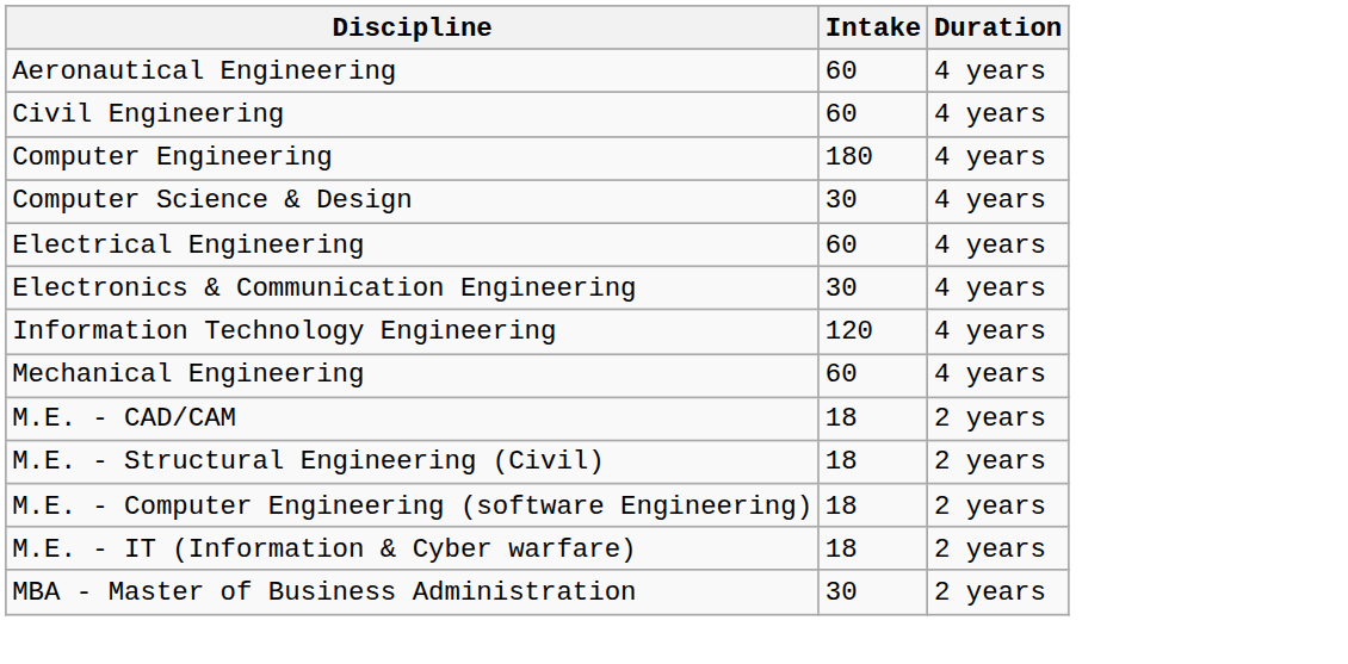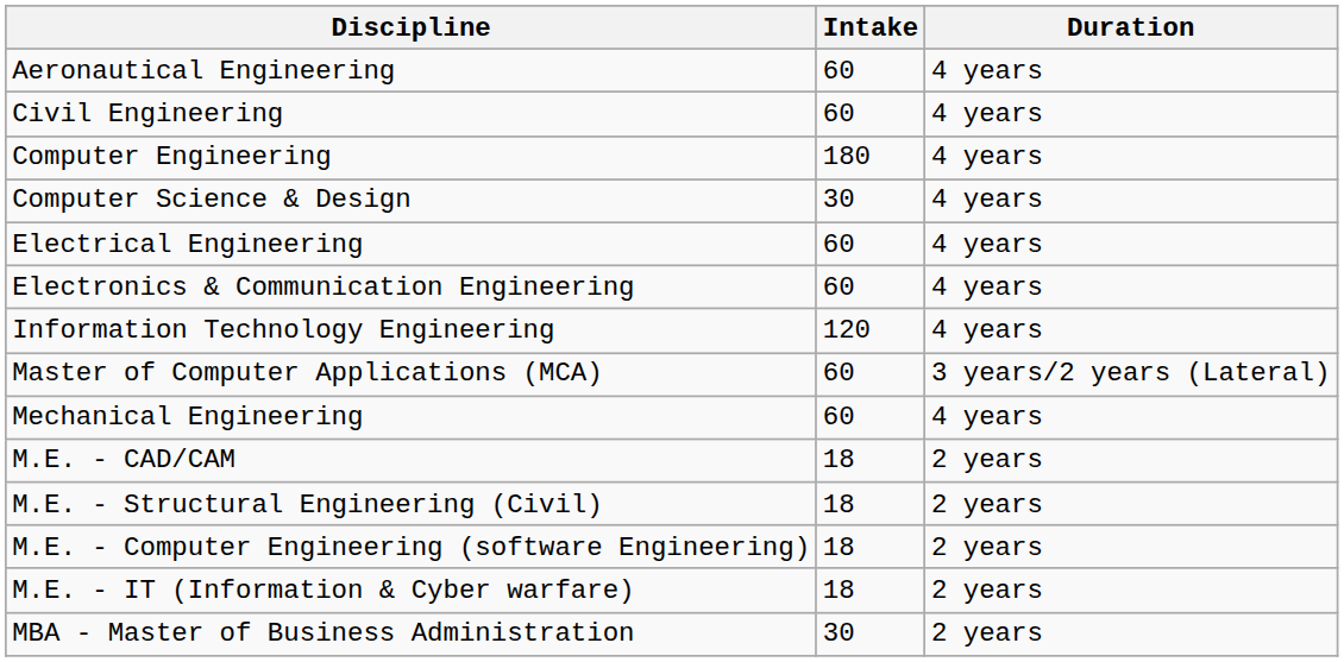Electronics & Communication Engineering | Intake: 30 -> 60
+ row: Master of Computer Applications (MCA) | 60 | 3 years/2 years (Lateral)
